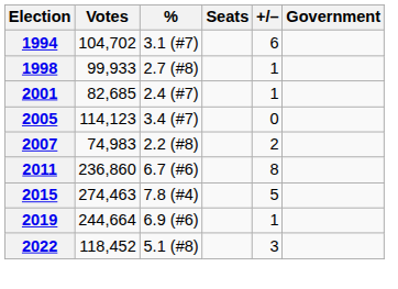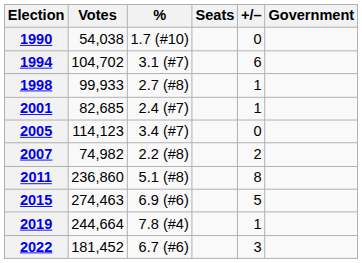+ row: 1990 | 54,038 | 1.7 (#10) | 0
2007 | Votes: 74,983 -> 74,982
2011 | %: 6.7 (#6) -> 5.1 (#8)
2015 | %: 7.8 (#4) -> 6.9 (#6)
2019 | %: 6.9 (#6) -> 7.8 (#4)
2022 | Votes: 118,452 -> 181,452
2022 | %: 5.1 (#8) -> 6.7 (#6)
